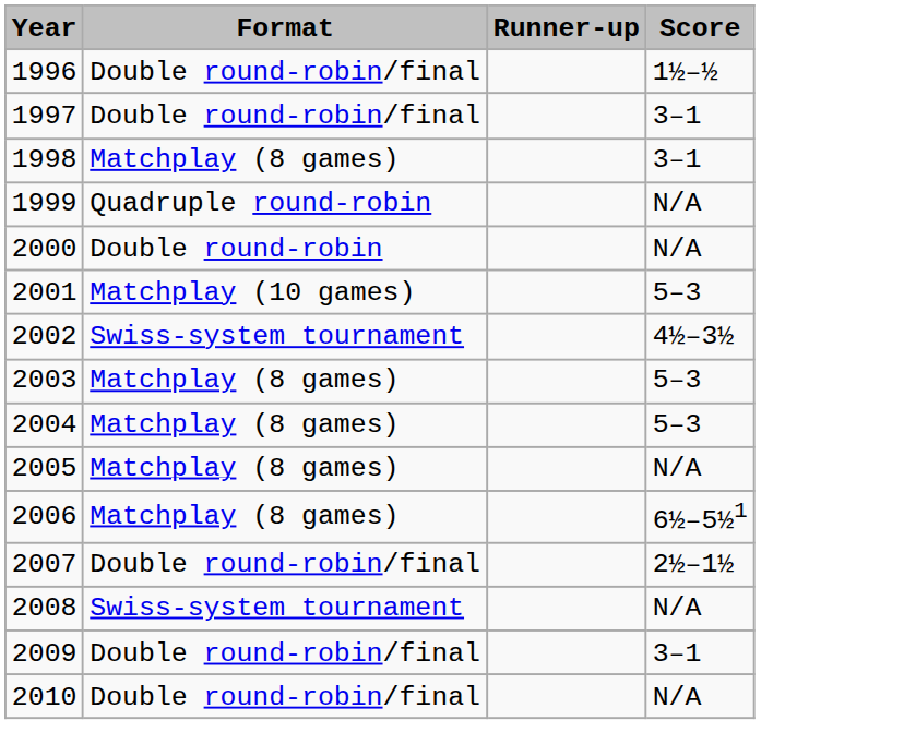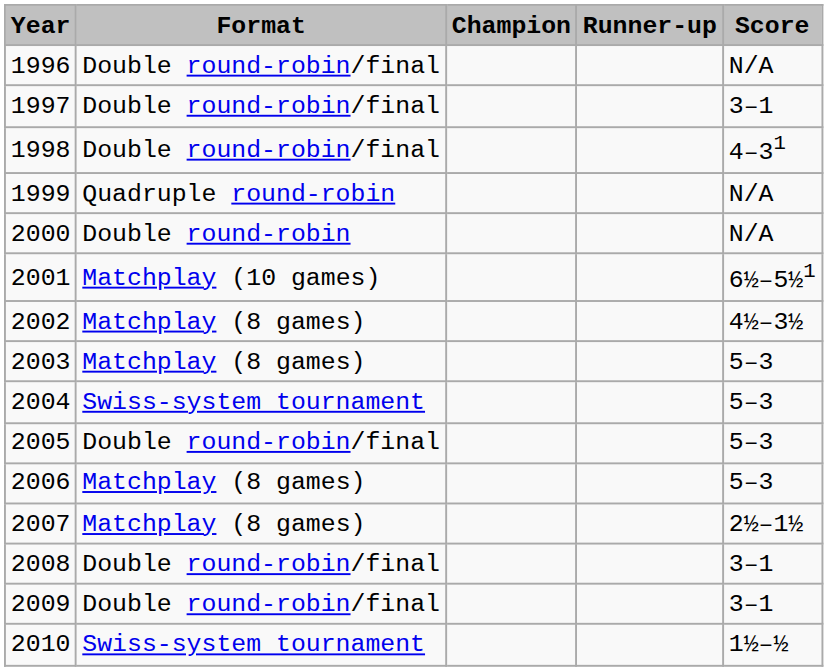+ column: Champion
1996 | Score: 1½–½ -> N/A
1998 | Format: Matchplay (8 games) -> Double round-robin/final
1998 | Score: 3–1 -> 4–31
2001 | Score: 5–3 -> 6½–5½1
2002 | Format: Swiss-system tournament -> Matchplay (8 games)
2004 | Format: Matchplay (8 games) -> Swiss-system tournament
2005 | Format: Matchplay (8 games) -> Double round-robin/final
2005 | Score: N/A -> 5–3
2006 | Score: 6½–5½1 -> 5–3
2007 | Format: Double round-robin/final -> Matchplay (8 games)
2008 | Format: Swiss-system tournament -> Double round-robin/final
2008 | Score: N/A -> 3–1
2010 | Format: Double round-robin/final -> Swiss-system tournament
2010 | Score: N/A -> 1½–½
